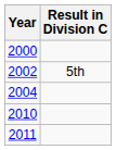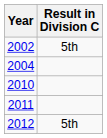- row: 2000
+ row: 2012 | 5th
